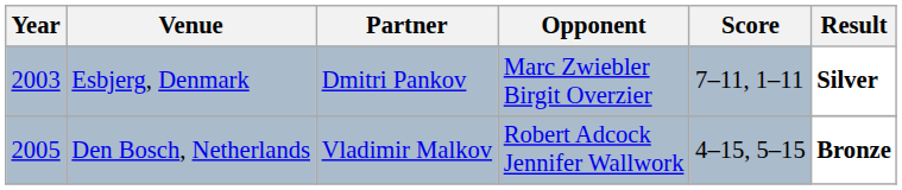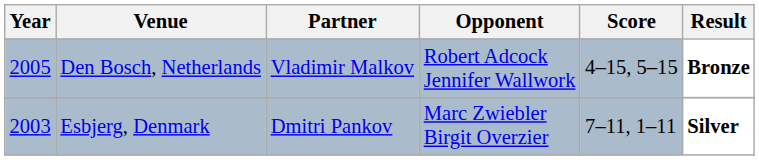rows swapped: Den Bosch, Netherlands <-> Esbjerg, Denmark
